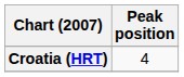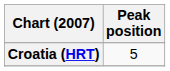Croatia (HRT) | Peak position: 4 -> 5
